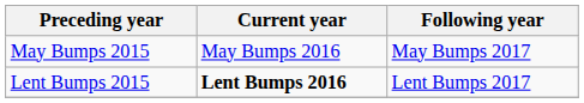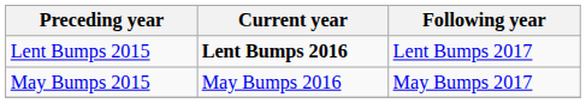rows swapped: Lent Bumps 2015 <-> May Bumps 2015
